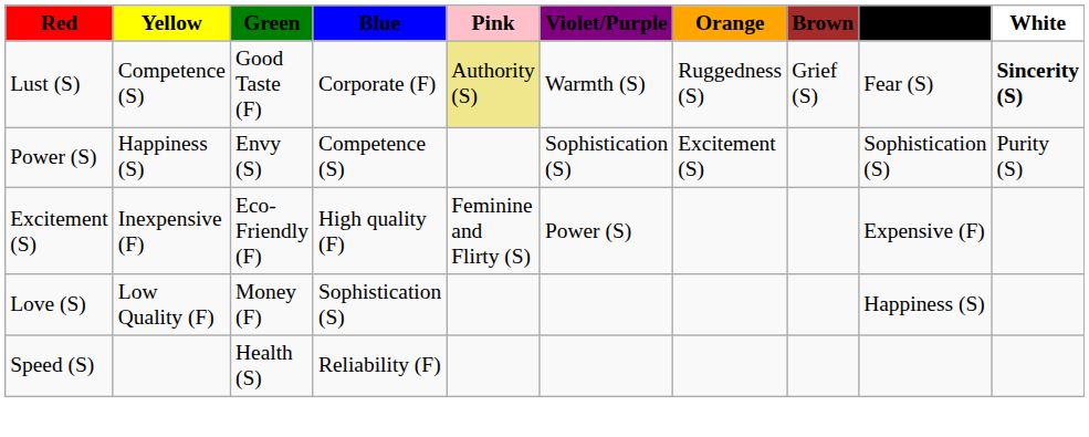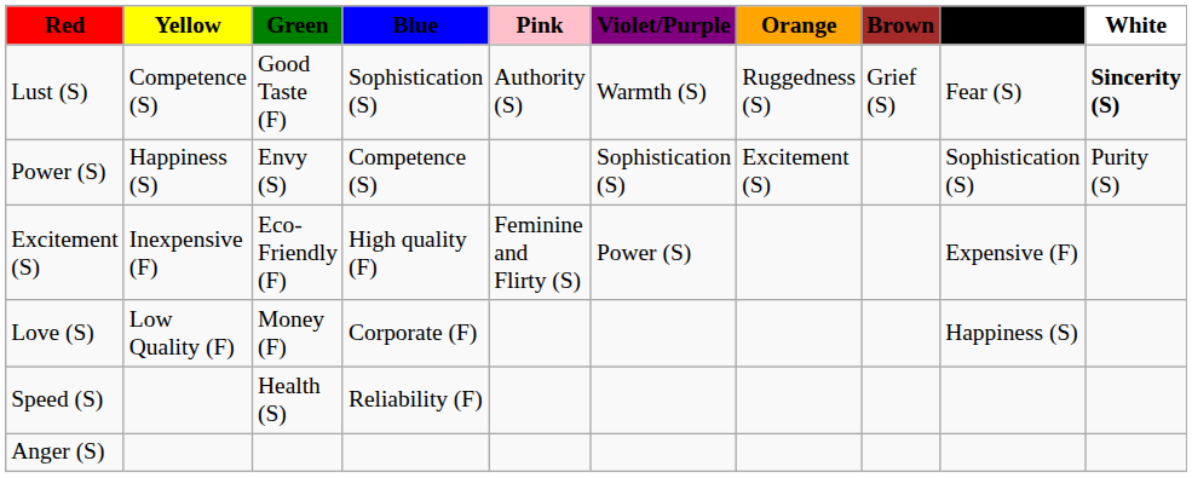Lust (S) | Blue: Corporate (F) -> Sophistication (S)
Lust (S) | Pink: khaki background -> no background
Love (S) | Blue: Sophistication (S) -> Corporate (F)
+ row: Anger (S)
